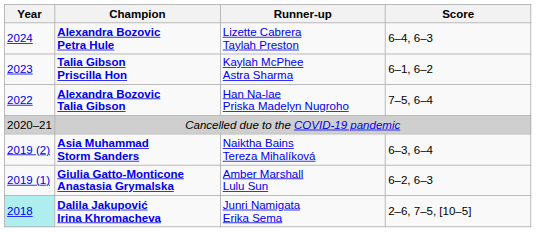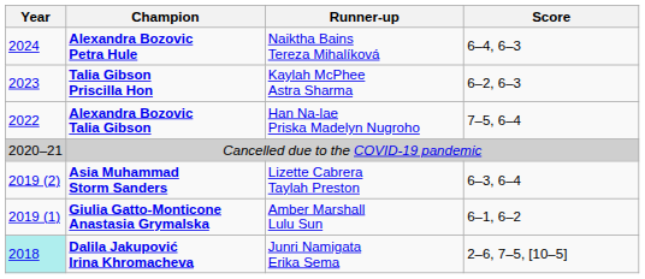Alexandra Bozovic Petra Hule | Runner-up: Lizette Cabrera Taylah Preston -> Naiktha Bains Tereza Mihalíková
Talia Gibson Priscilla Hon | Score: 6–1, 6–2 -> 6–2, 6–3
Asia Muhammad Storm Sanders | Runner-up: Naiktha Bains Tereza Mihalíková -> Lizette Cabrera Taylah Preston
Giulia Gatto-Monticone Anastasia Grymalska | Score: 6–2, 6–3 -> 6–1, 6–2
